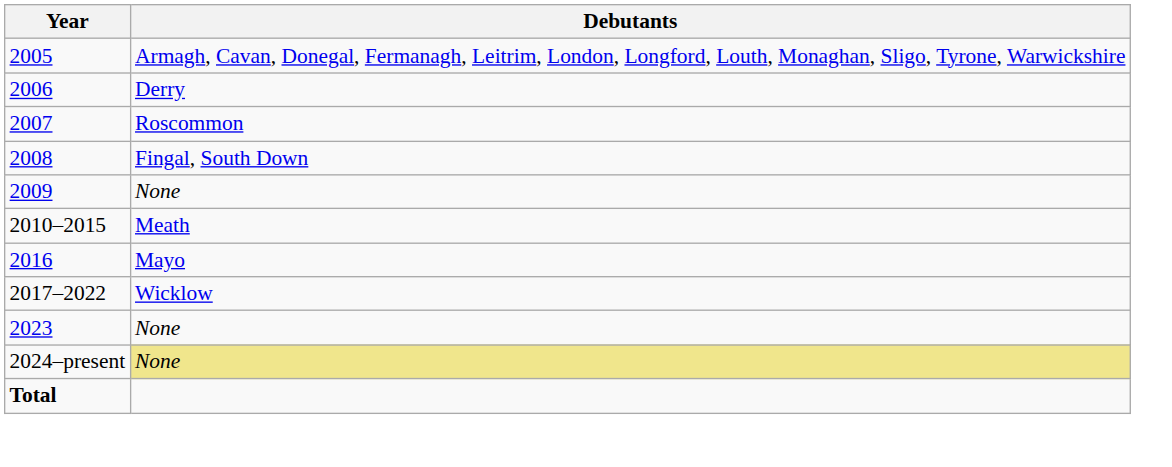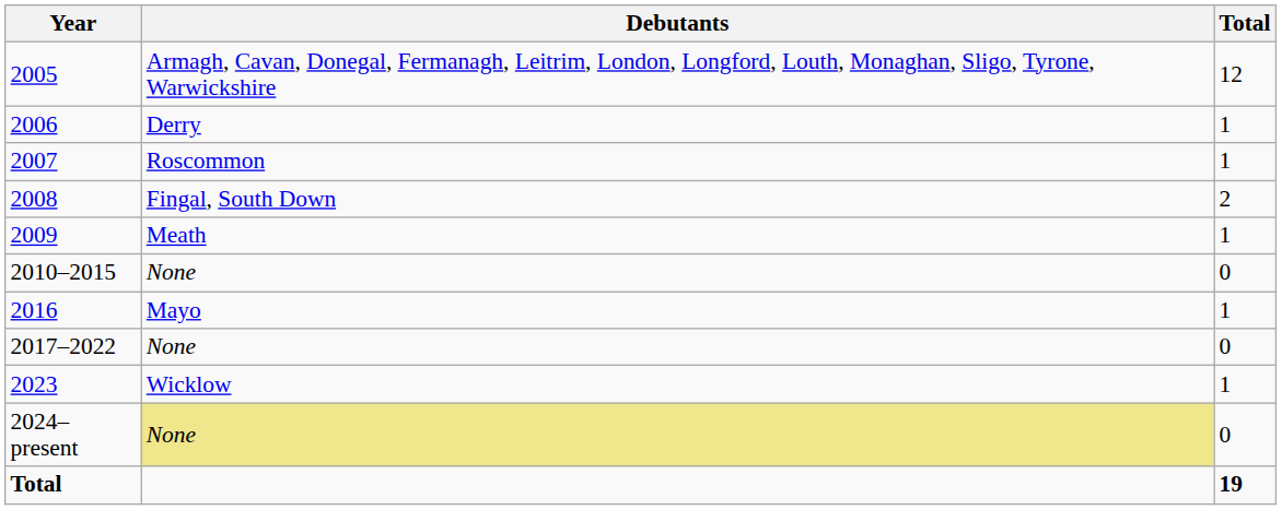+ column: Total | 12 | 1 | 1 | 2 | 1 | 0 | 1 | 0 | 1 | 0 | 19
2009 | Debutants: None -> Meath
2010–2015 | Debutants: Meath -> None
2017–2022 | Debutants: Wicklow -> None
2023 | Debutants: None -> Wicklow
